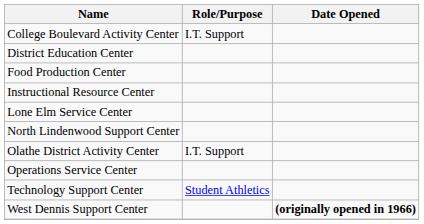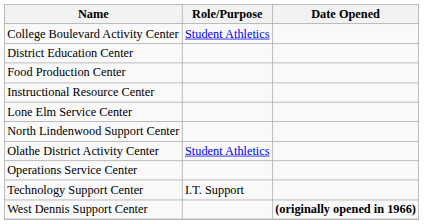College Boulevard Activity Center | Role/Purpose: I.T. Support -> Student Athletics
Olathe District Activity Center | Role/Purpose: I.T. Support -> Student Athletics
Technology Support Center | Role/Purpose: Student Athletics -> I.T. Support
